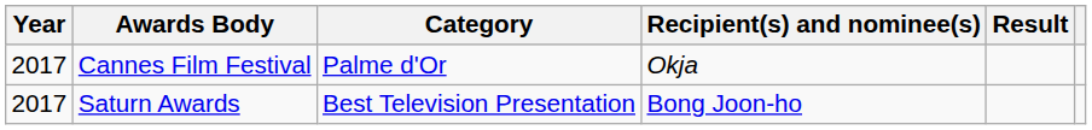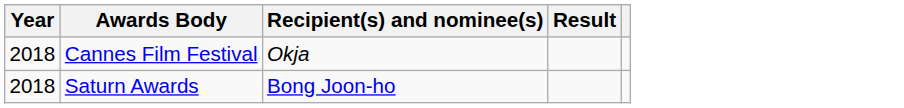- column: Category | Palme d'Or | Best Television Presentation
Cannes Film Festival | Year: 2017 -> 2018
Saturn Awards | Year: 2017 -> 2018
